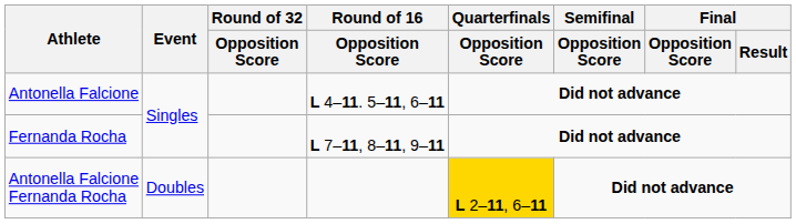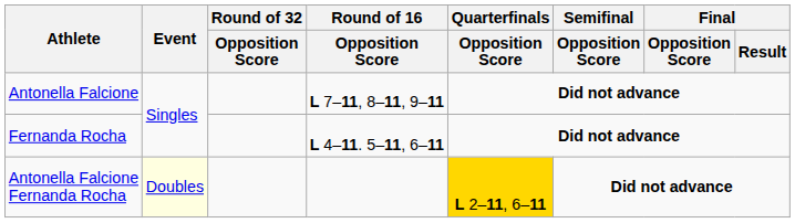Antonella Falcione | Round of 16 / Opposition Score: L 4–11. 5–11, 6–11 -> L 7–11, 8–11, 9–11
Fernanda Rocha | Round of 16 / Opposition Score: L 7–11, 8–11, 9–11 -> L 4–11. 5–11, 6–11
Antonella Falcione Fernanda Rocha | Event: no background -> lightyellow background
